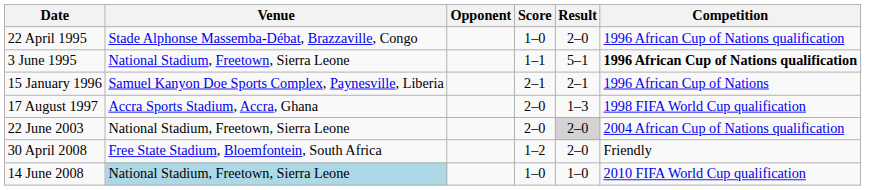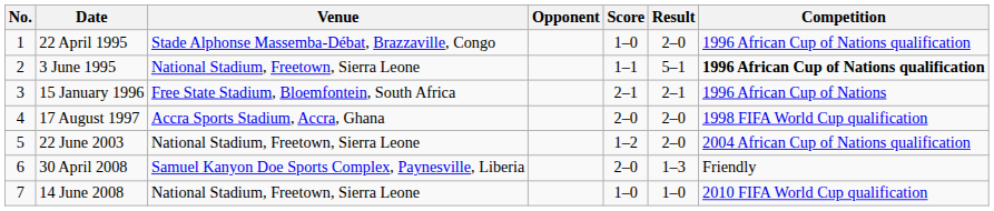+ column: No. | 1 | 2 | 3 | 4 | 5 | 6 | 7
15 January 1996 | Venue: Samuel Kanyon Doe Sports Complex, Paynesville, Liberia -> Free State Stadium, Bloemfontein, South Africa
17 August 1997 | Result: 1–3 -> 2–0
22 June 2003 | Score: 2–0 -> 1–2
22 June 2003 | Result: lightgrey background -> no background
30 April 2008 | Venue: Free State Stadium, Bloemfontein, South Africa -> Samuel Kanyon Doe Sports Complex, Paynesville, Liberia
30 April 2008 | Score: 1–2 -> 2–0
30 April 2008 | Result: 2–0 -> 1–3
14 June 2008 | Venue: lightblue background -> no background
